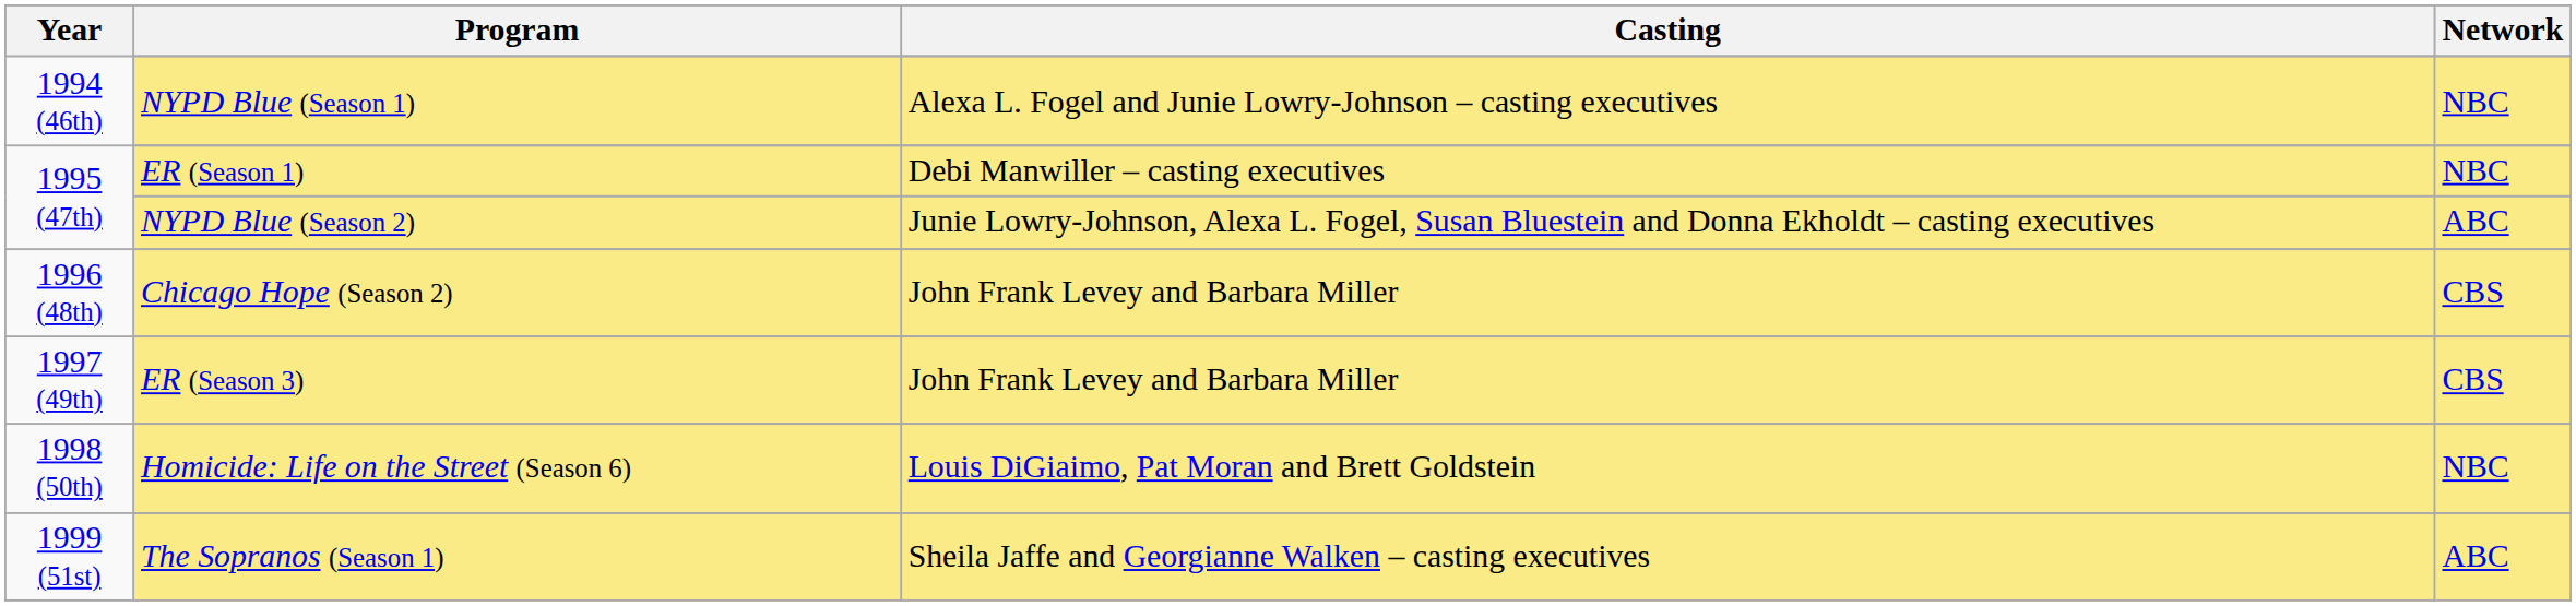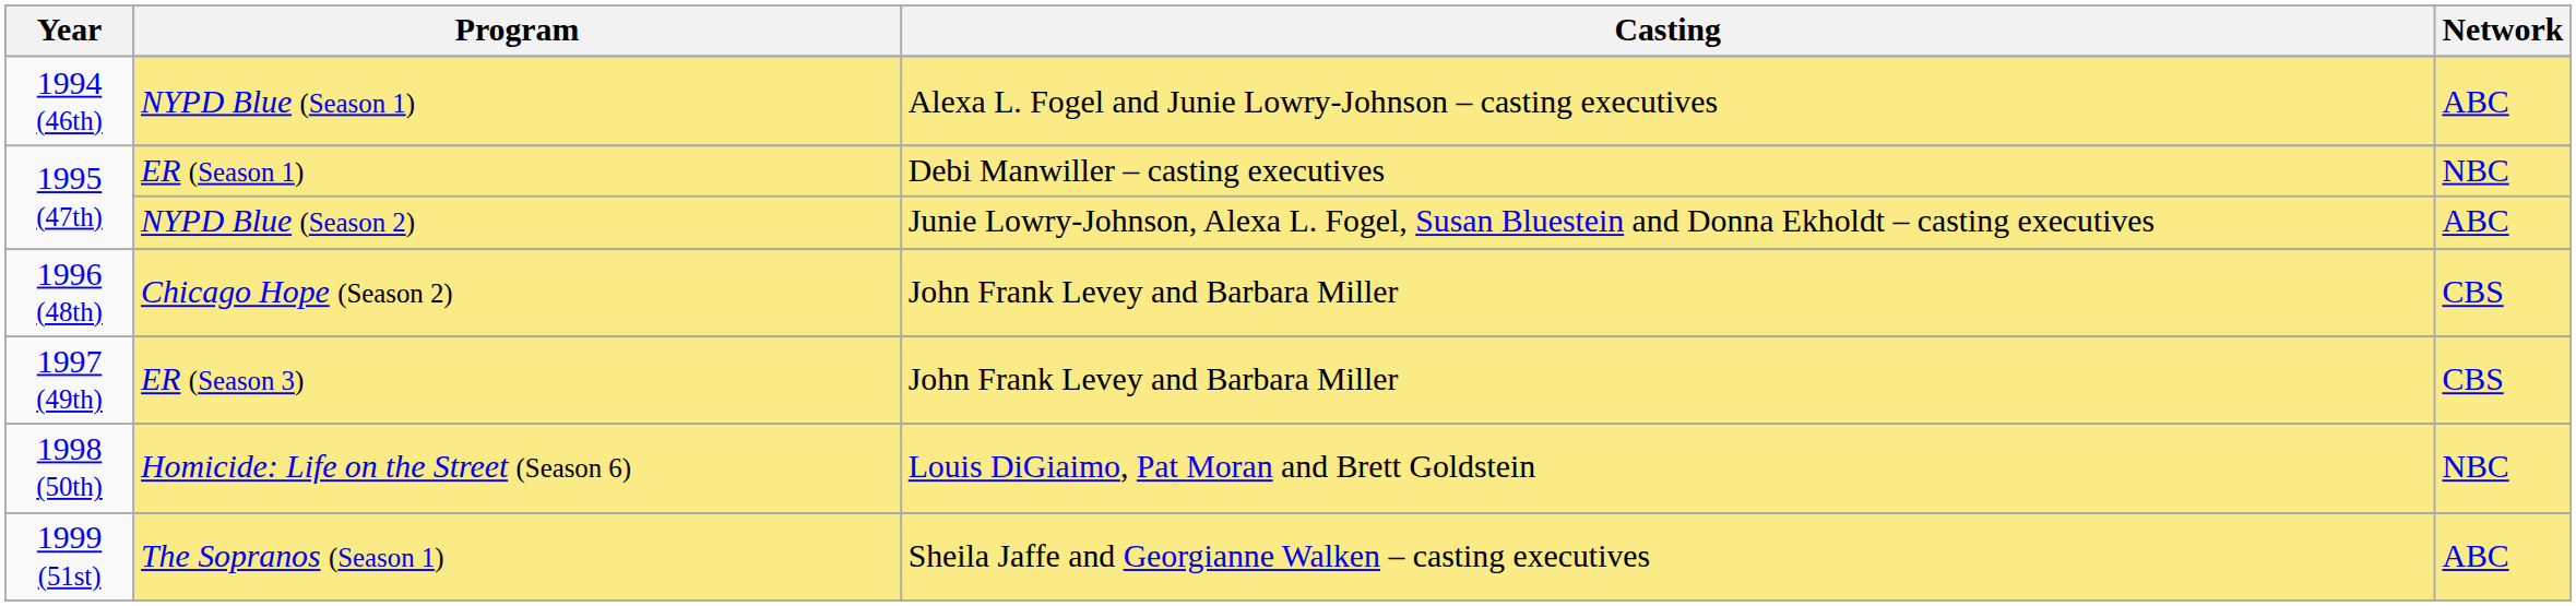NYPD Blue (Season 1) | Network: NBC -> ABC
